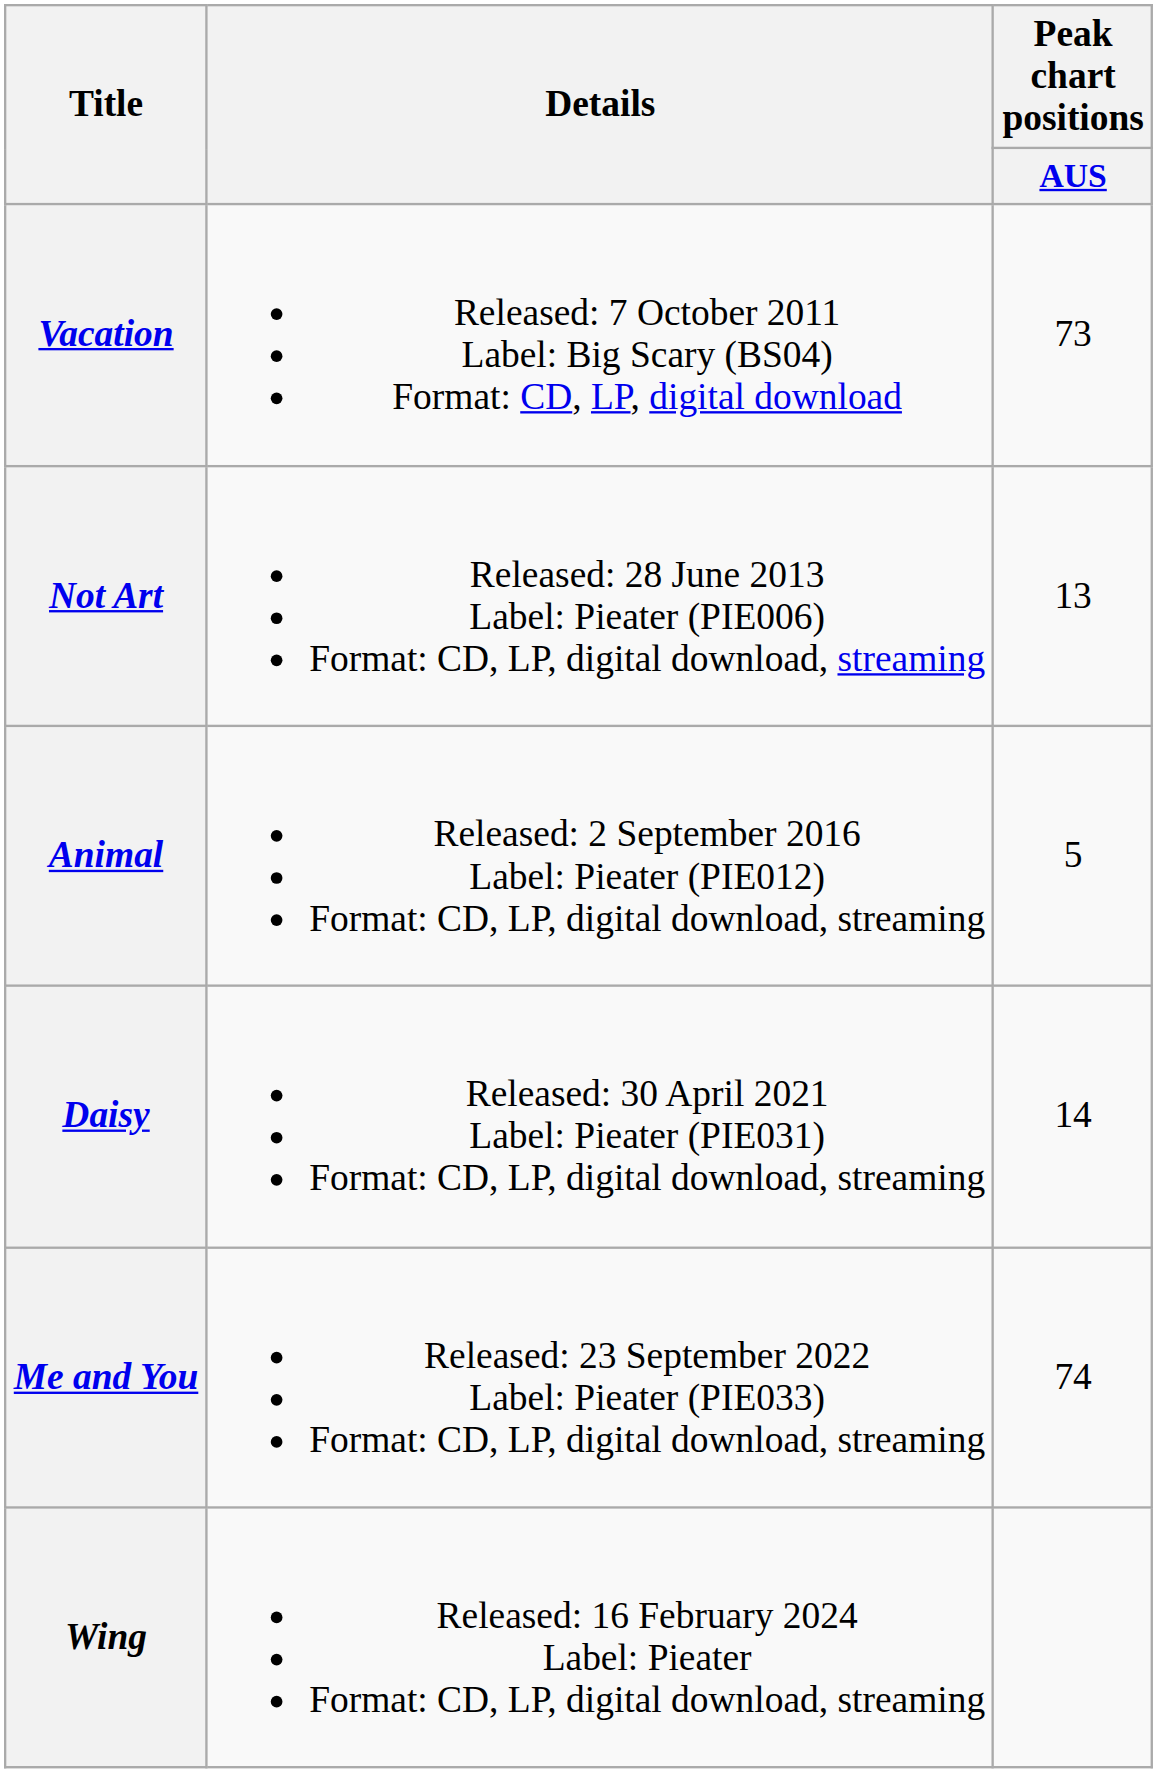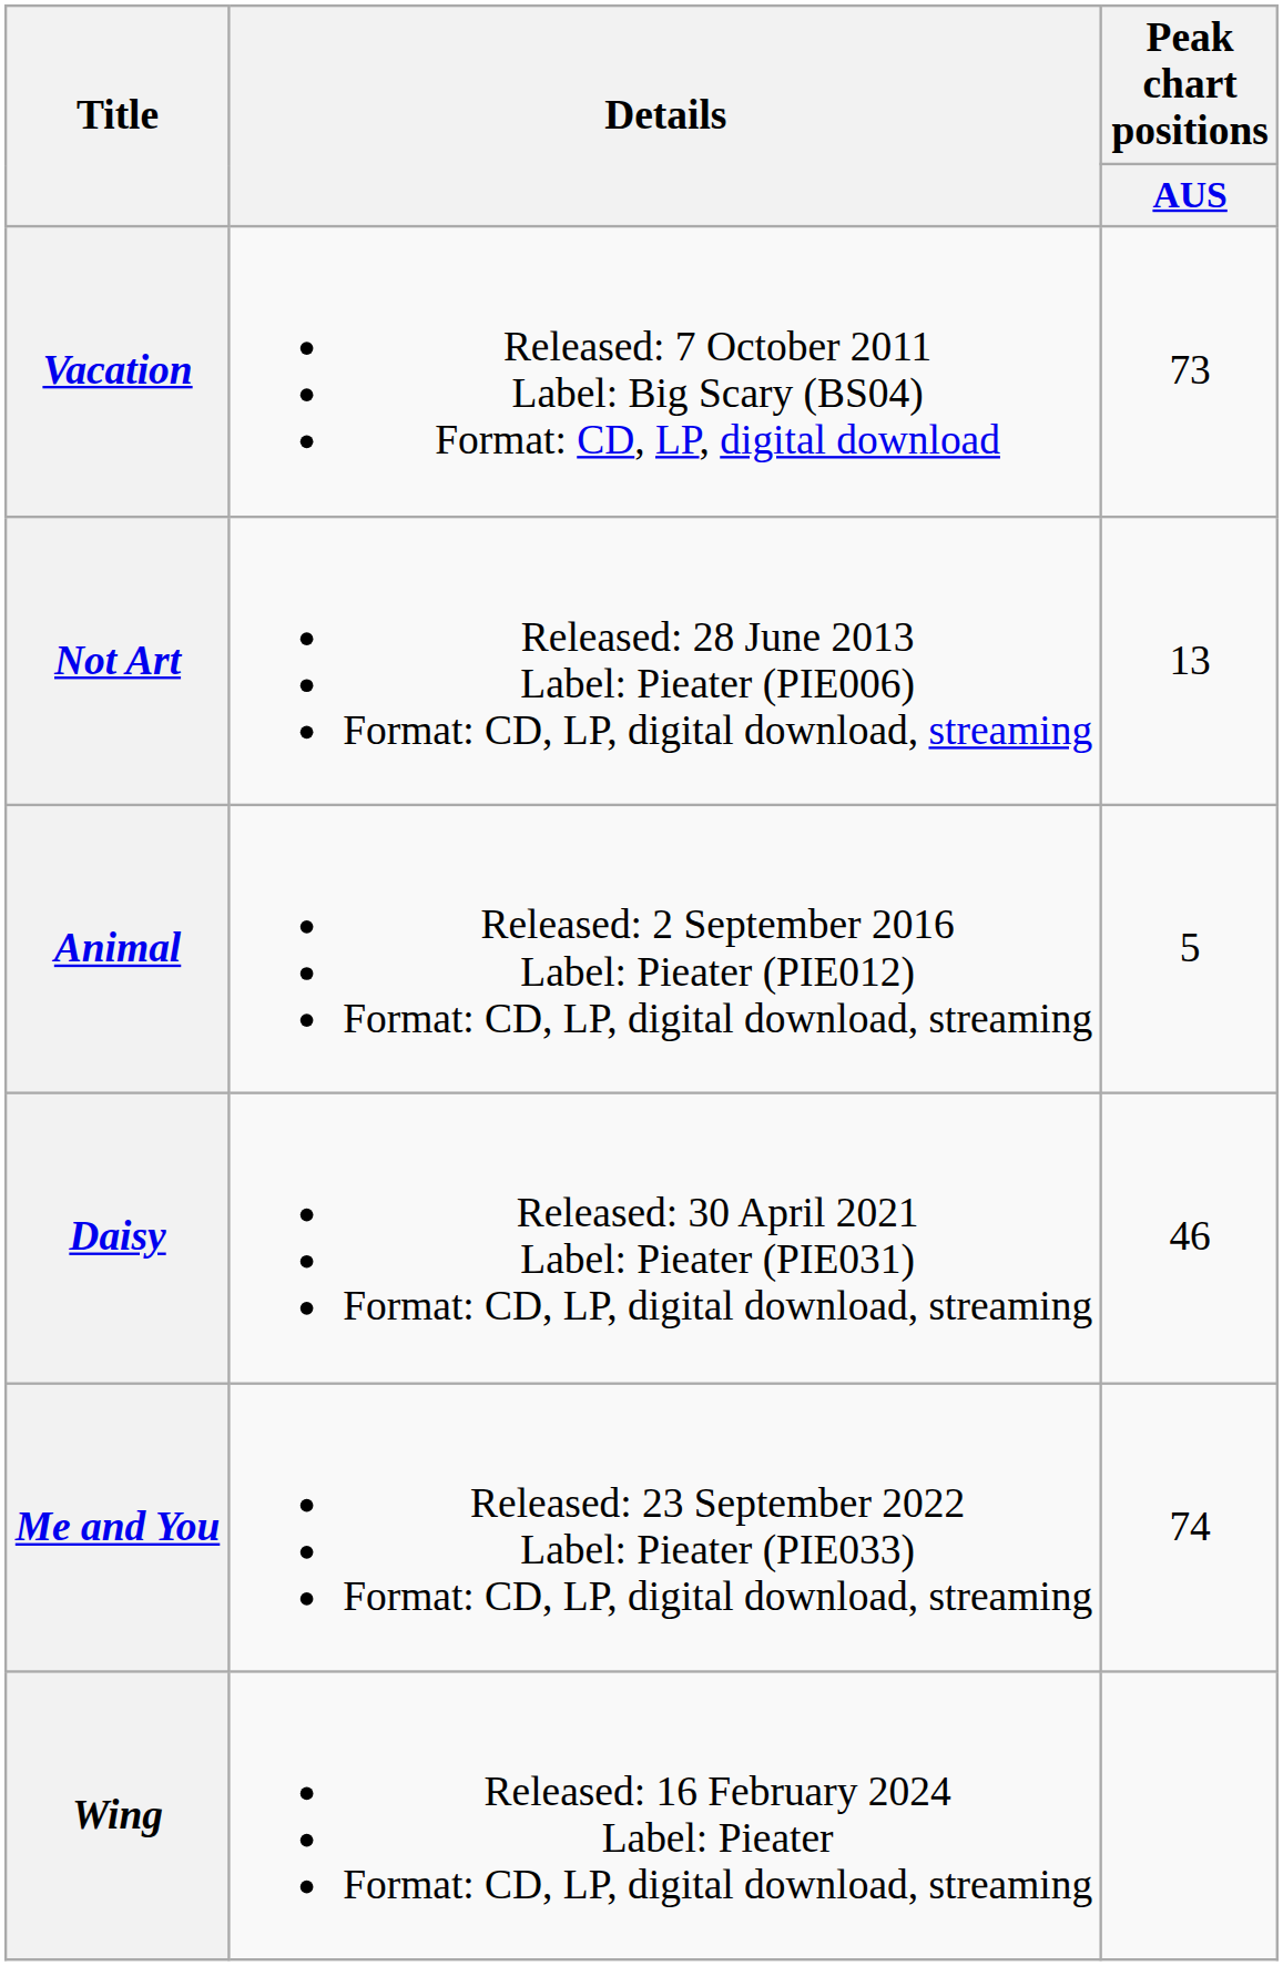Daisy | Peak chart positions / AUS: 14 -> 46
